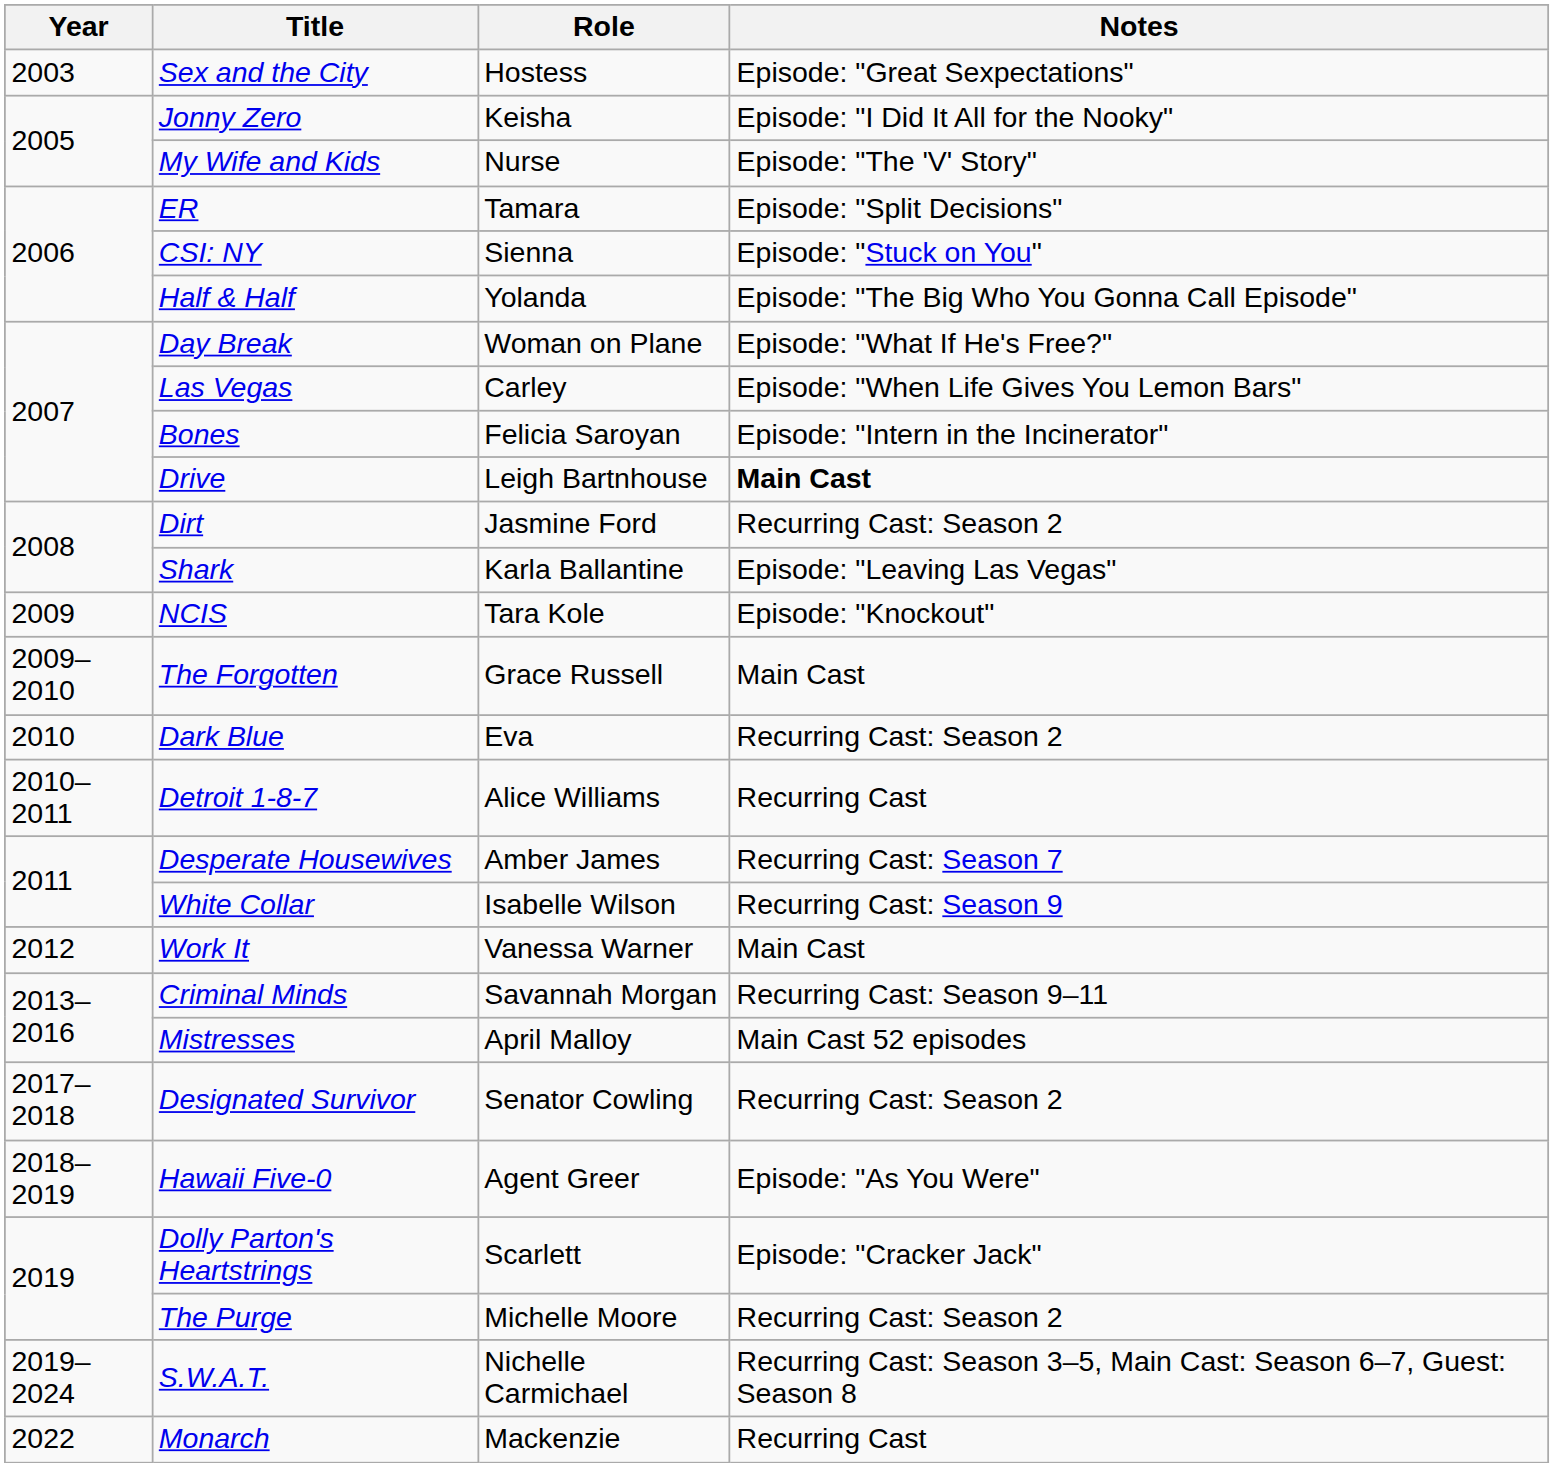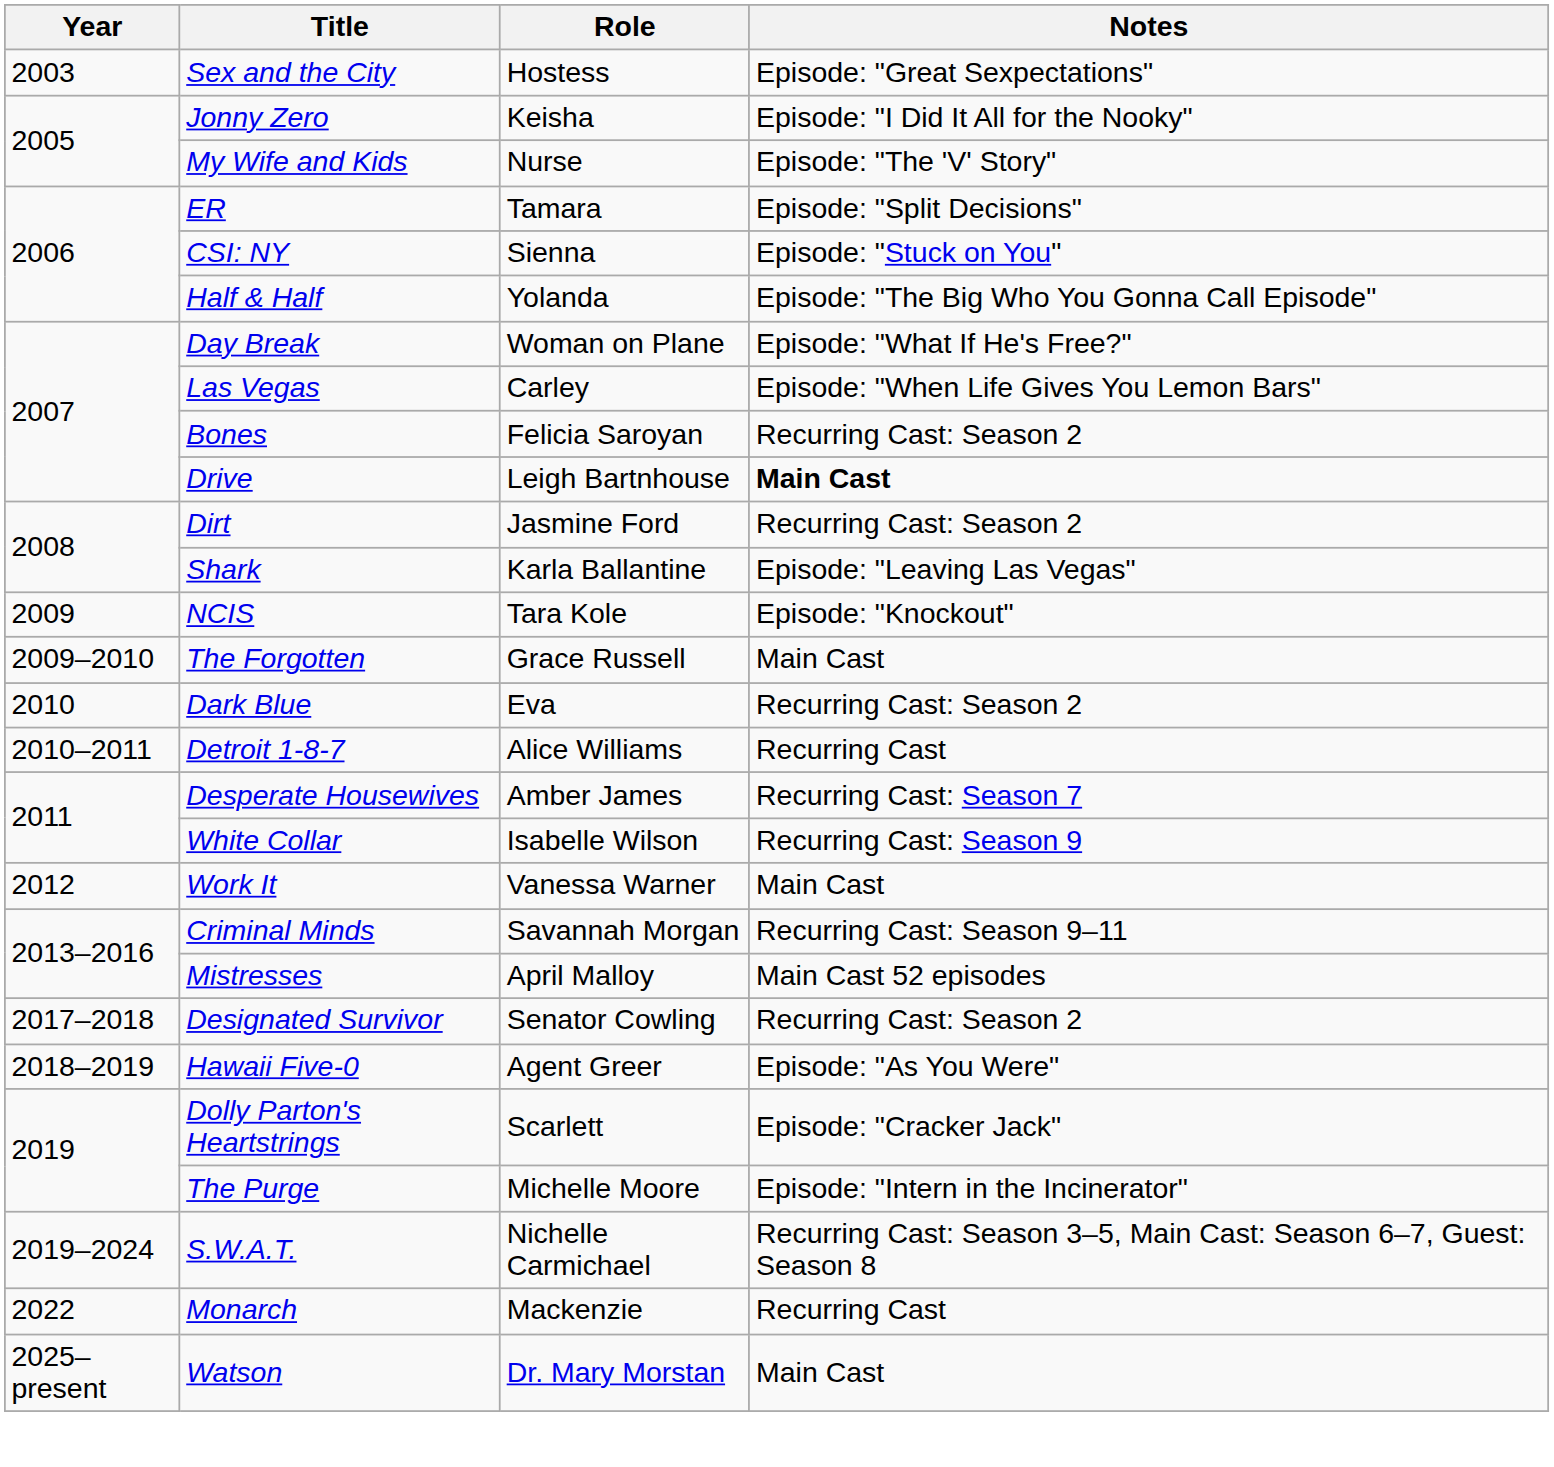Bones | Notes: Episode: "Intern in the Incinerator" -> Recurring Cast: Season 2
The Purge | Notes: Recurring Cast: Season 2 -> Episode: "Intern in the Incinerator"
+ row: 2025–present | Watson | Dr. Mary Morstan | Main Cast
